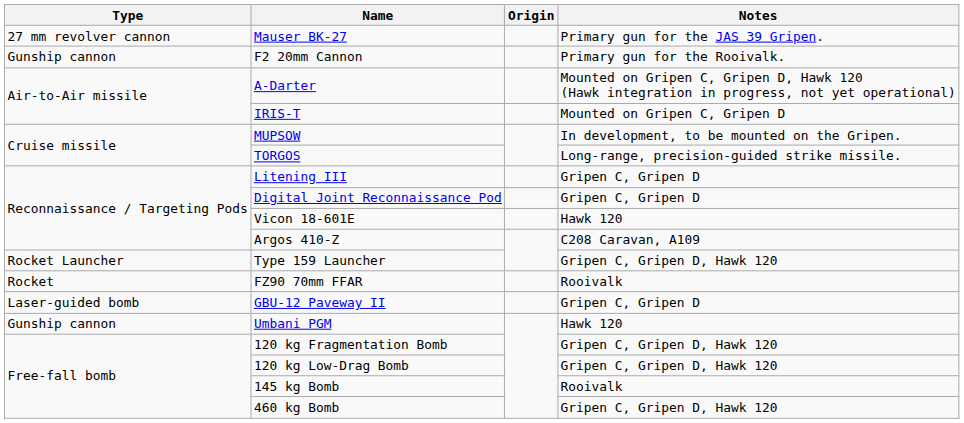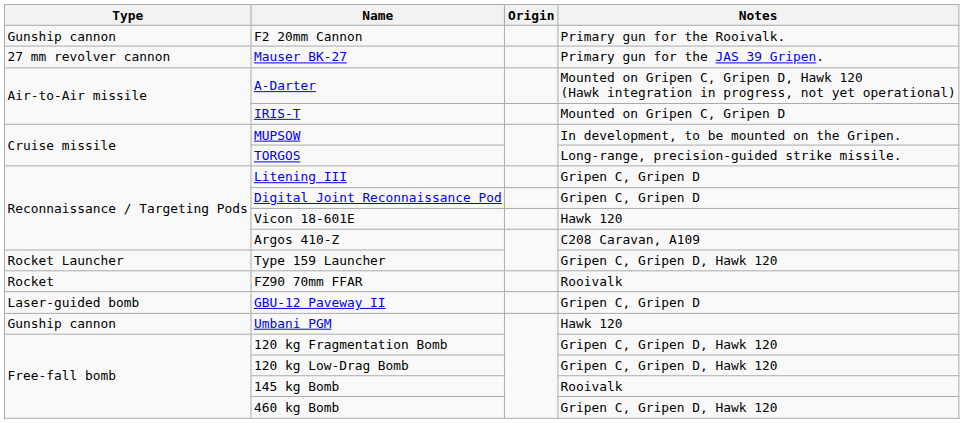rows swapped: Mauser BK-27 <-> F2 20mm Cannon
